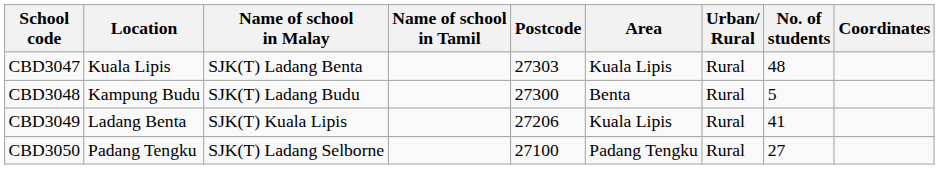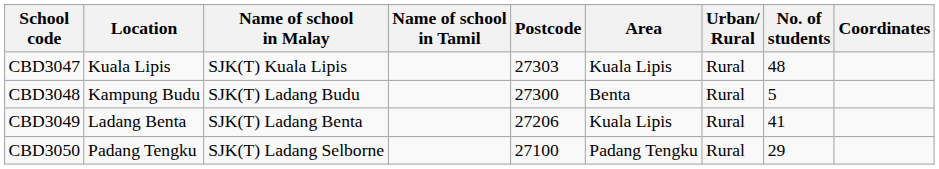CBD3047 | Name of school in Malay: SJK(T) Ladang Benta -> SJK(T) Kuala Lipis
CBD3049 | Name of school in Malay: SJK(T) Kuala Lipis -> SJK(T) Ladang Benta
CBD3050 | No. of students: 27 -> 29
